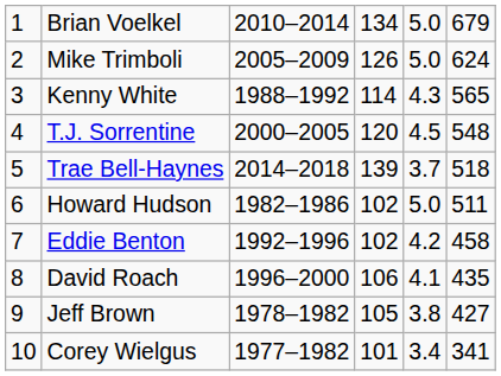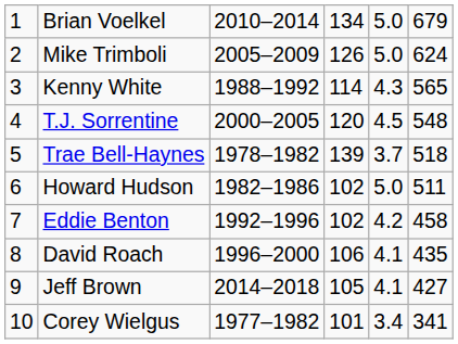Trae Bell-Haynes | column 3: 2014–2018 -> 1978–1982
Jeff Brown | column 3: 1978–1982 -> 2014–2018
Jeff Brown | column 5: 3.8 -> 4.1
